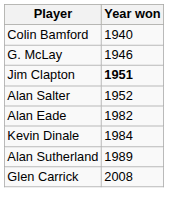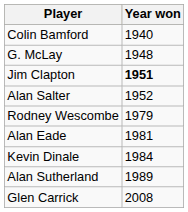G. McLay | Year won: 1946 -> 1948
+ row: Rodney Wescombe | 1979
Alan Eade | Year won: 1982 -> 1981
